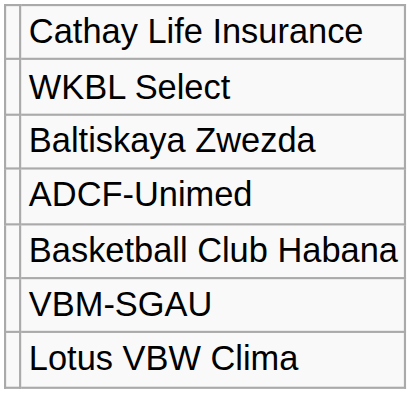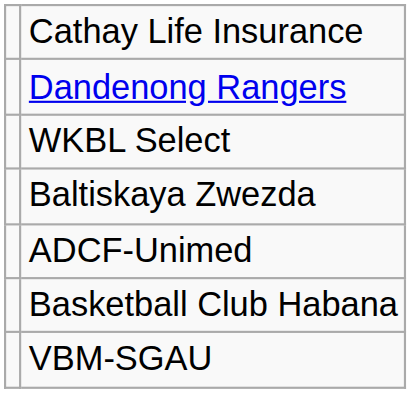+ row: Dandenong Rangers
- row: Lotus VBW Clima
